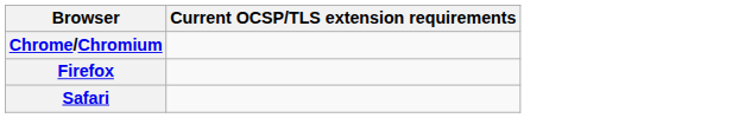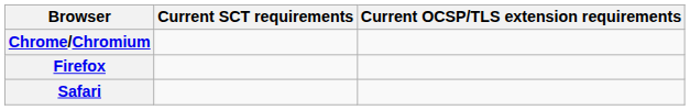+ column: Current SCT requirements
